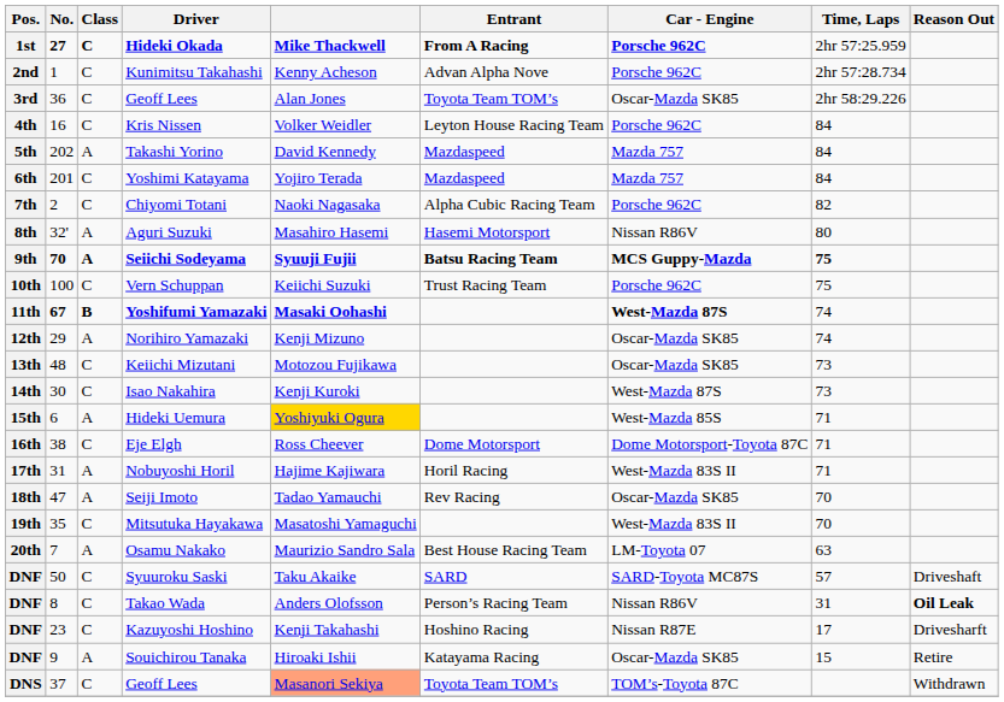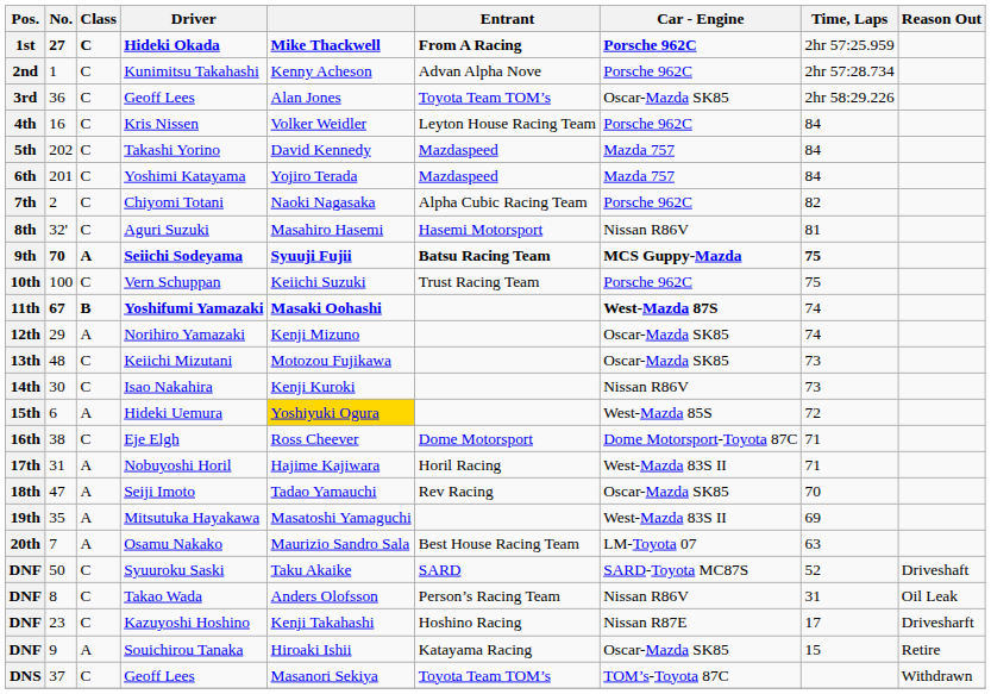Takashi Yorino | Class: A -> C
Aguri Suzuki | Class: A -> C
Aguri Suzuki | Time, Laps: 80 -> 81
Isao Nakahira | Car - Engine: West-Mazda 87S -> Nissan R86V
Hideki Uemura | Time, Laps: 71 -> 72
Mitsutuka Hayakawa | Class: C -> A
Mitsutuka Hayakawa | Time, Laps: 70 -> 69
Syuuroku Saski | Time, Laps: 57 -> 52
Takao Wada | Reason Out: bold -> normal
37 / Geoff Lees | column 5: lightsalmon background -> no background
